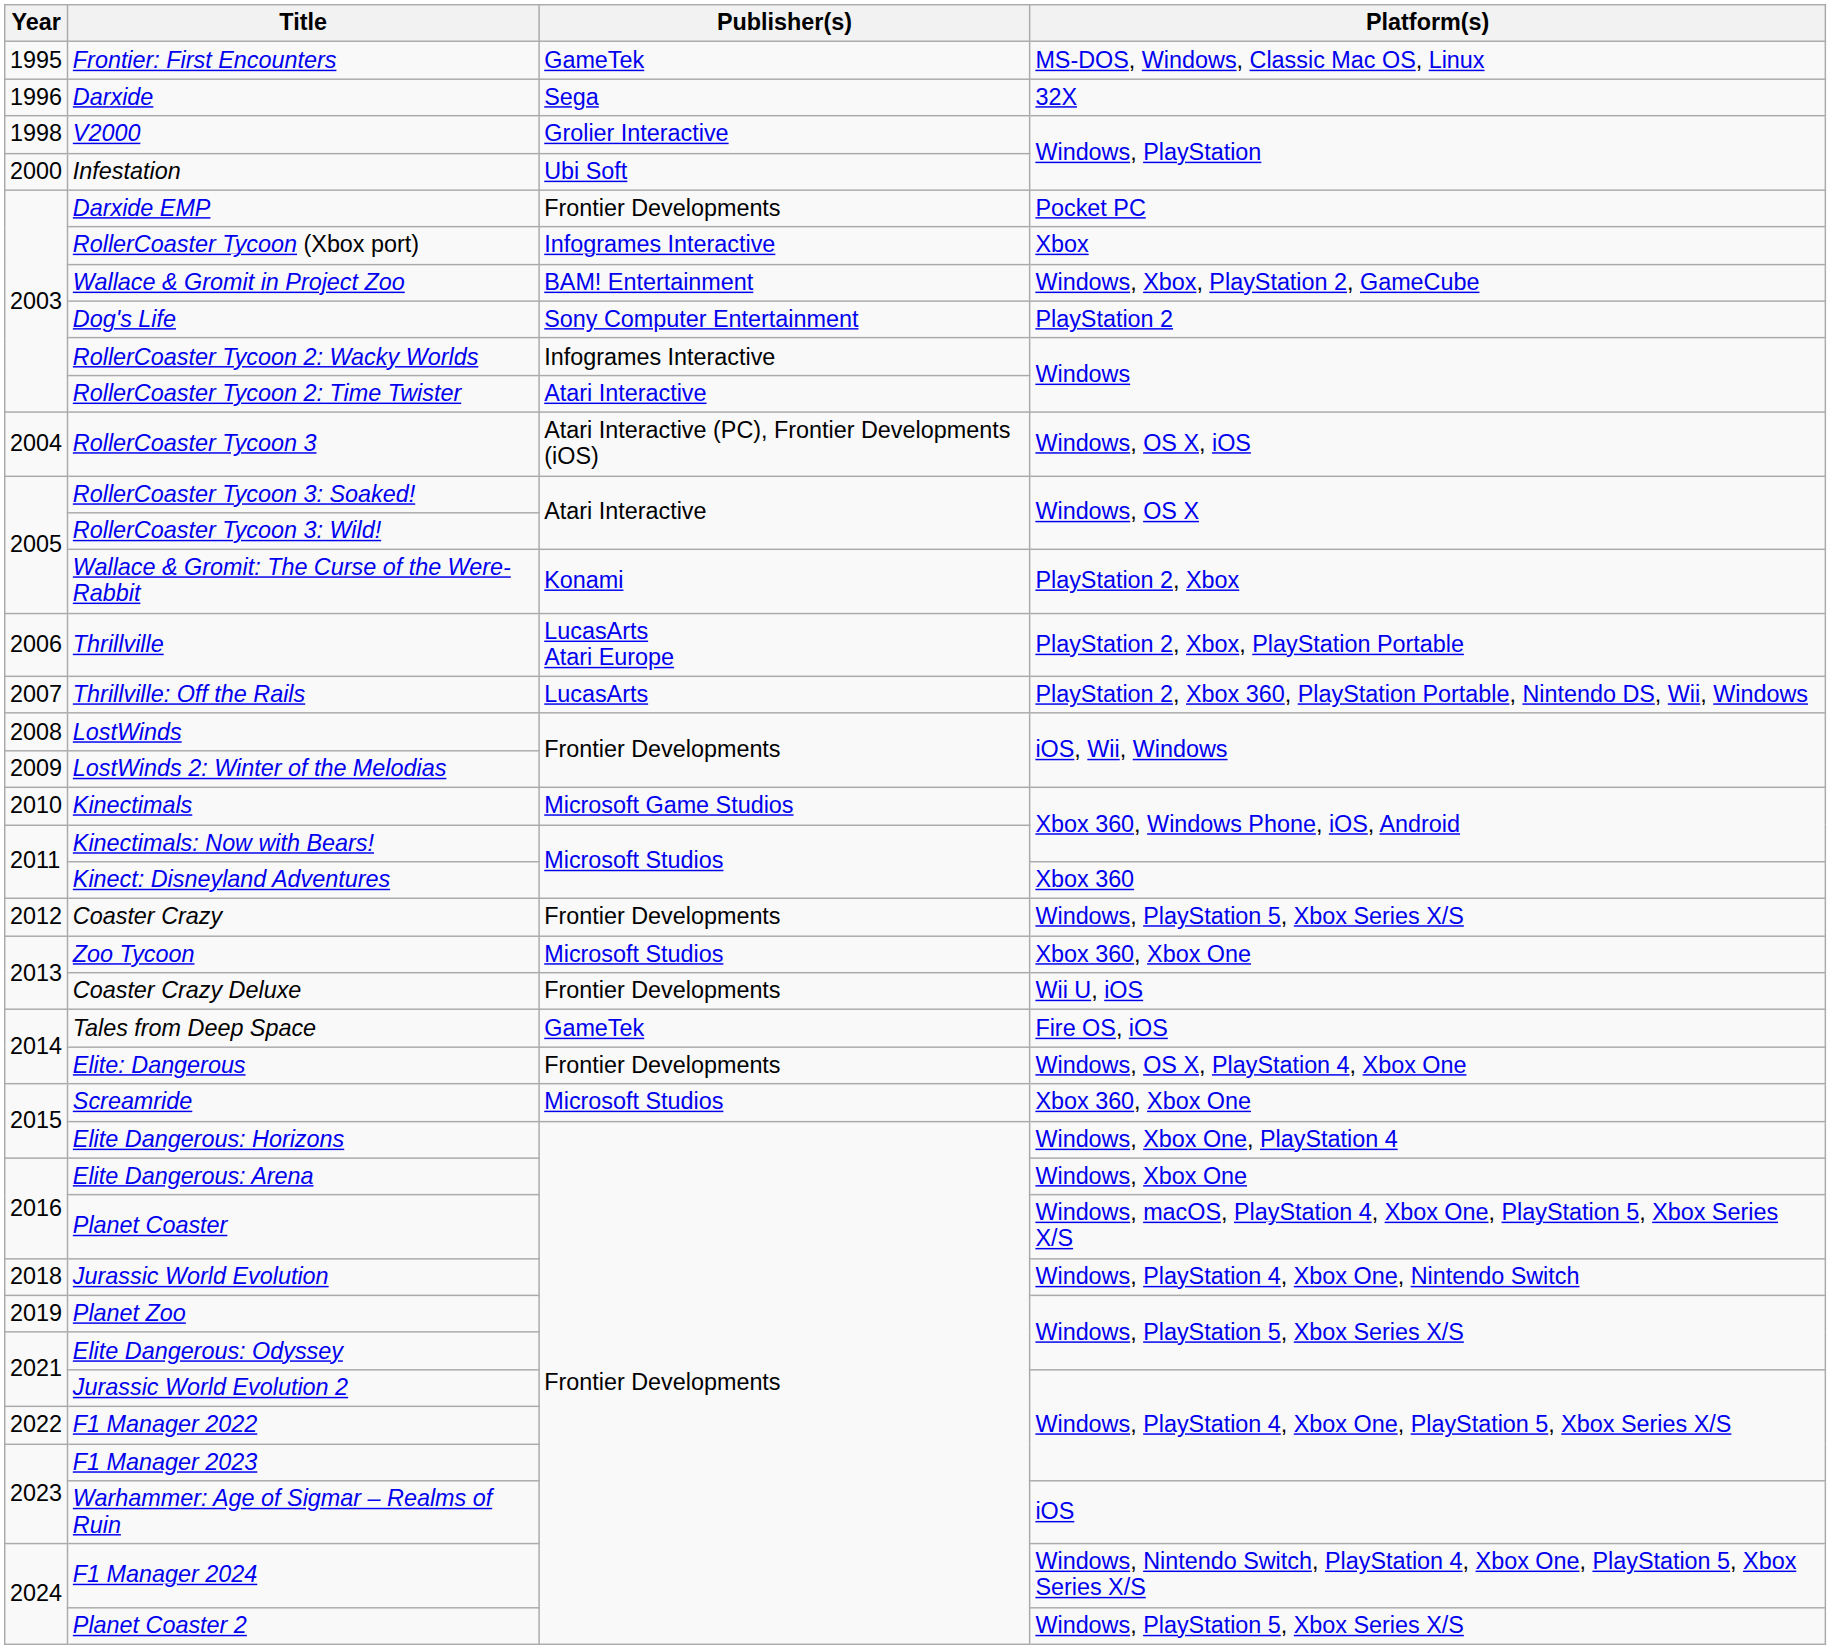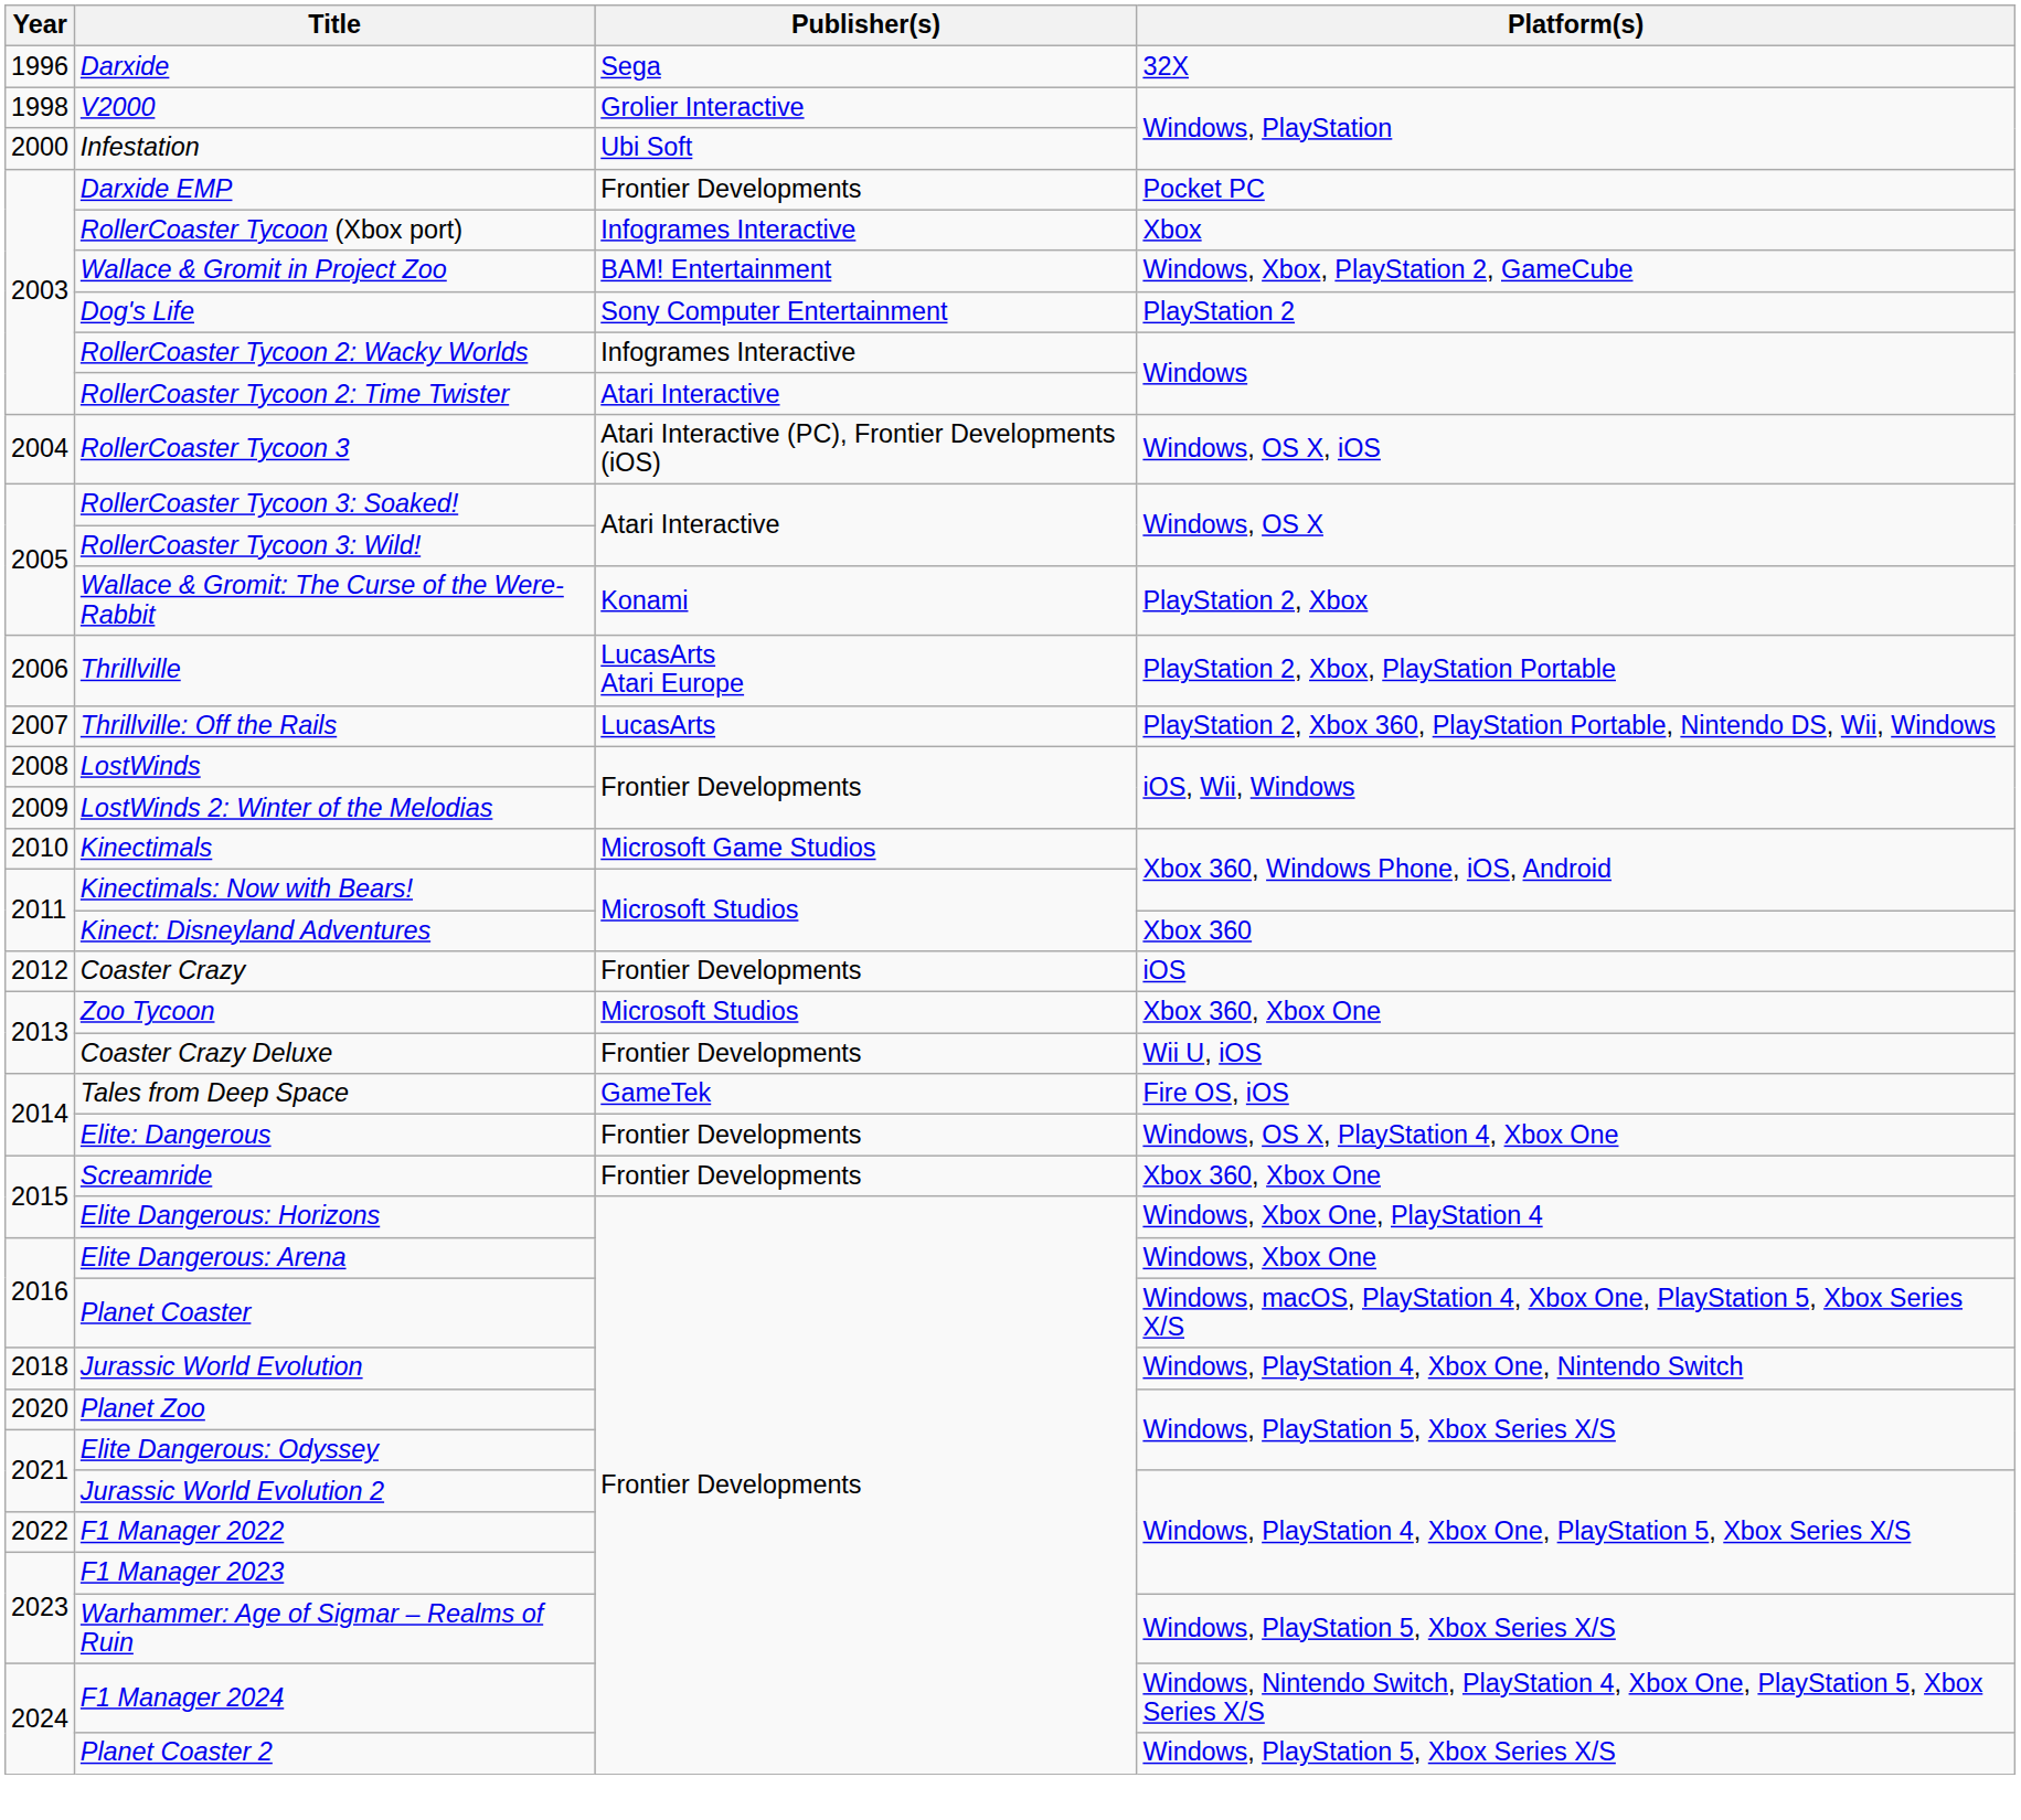- row: 1995 | Frontier: First Encounters | GameTek | MS-DOS, Windows, Classic Mac OS, Linux
Coaster Crazy | Platform(s): Windows, PlayStation 5, Xbox Series X/S -> iOS
Screamride | Publisher(s): Microsoft Studios -> Frontier Developments
Planet Zoo | Year: 2019 -> 2020
Warhammer: Age of Sigmar – Realms of Ruin | Platform(s): iOS -> Windows, PlayStation 5, Xbox Series X/S
